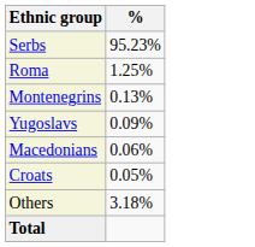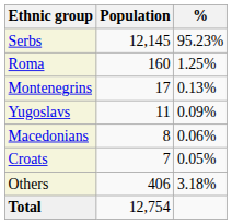+ column: Population | 12,145 | 160 | 17 | 11 | 8 | 7 | 406 | 12,754
